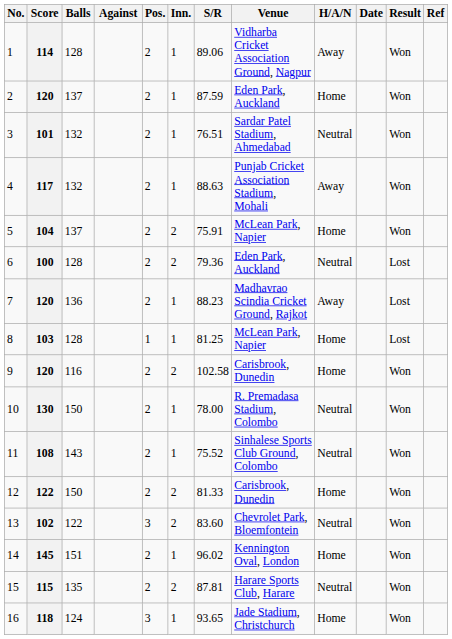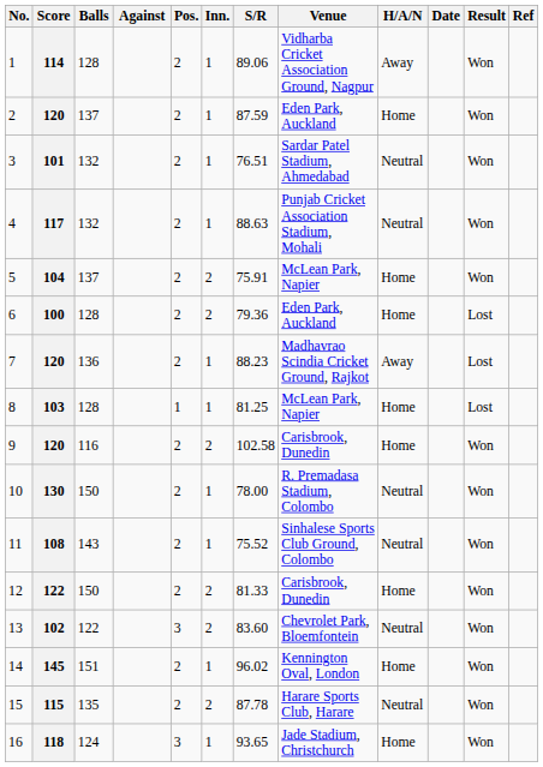4 | H/A/N: Away -> Neutral
6 | H/A/N: Neutral -> Home
15 | S/R: 87.81 -> 87.78
